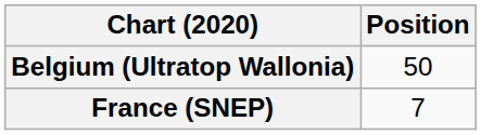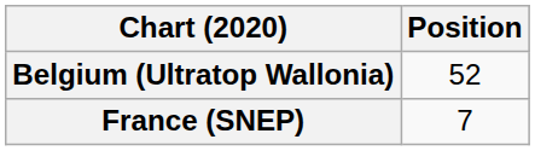Belgium (Ultratop Wallonia) | Position: 50 -> 52
